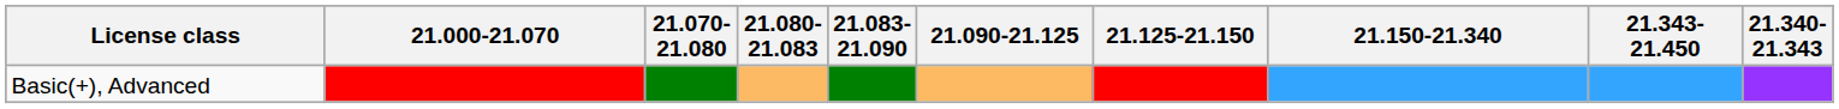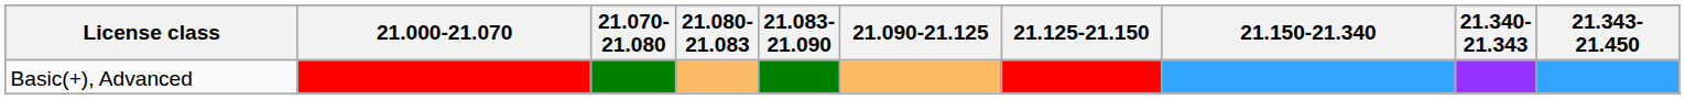columns swapped: 21.340-21.343 <-> 21.343-21.450
